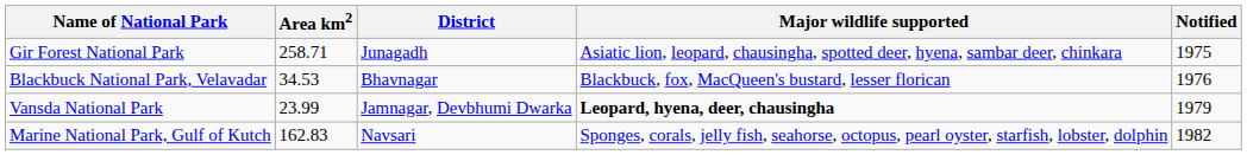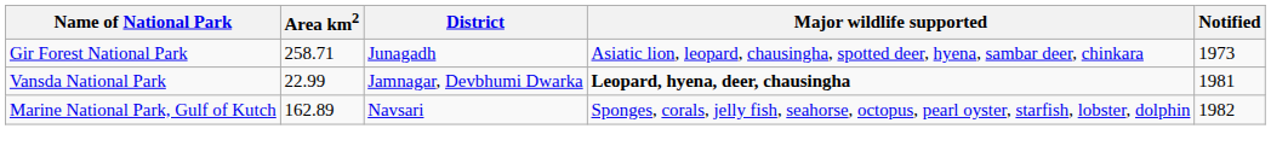Gir Forest National Park | Notified: 1975 -> 1973
- row: Blackbuck National Park, Velavadar | 34.53 | Bhavnagar | Blackbuck, fox, MacQueen's bustard, lesser florican | 1976
Vansda National Park | Area km2: 23.99 -> 22.99
Vansda National Park | Notified: 1979 -> 1981
Marine National Park, Gulf of Kutch | Area km2: 162.83 -> 162.89
